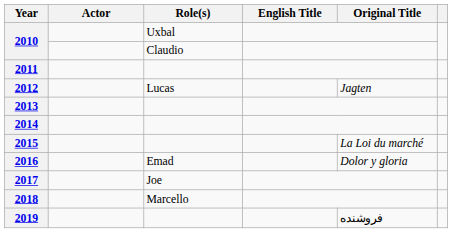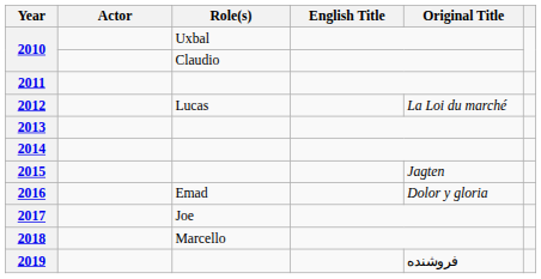2012 | Original Title: Jagten -> La Loi du marché
2015 | Original Title: La Loi du marché -> Jagten
